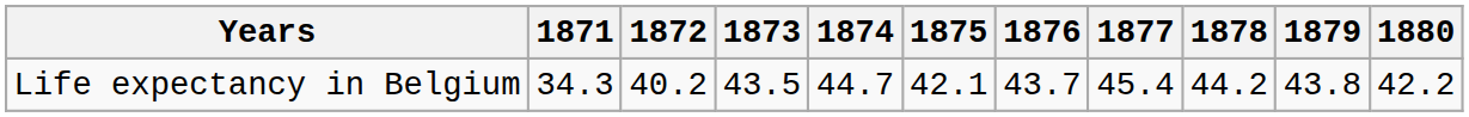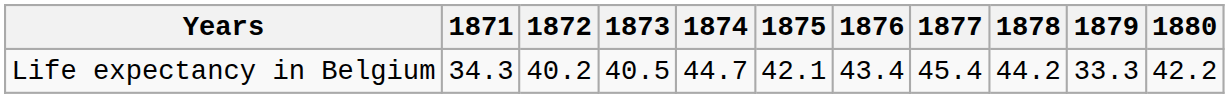Life expectancy in Belgium | 1873: 43.5 -> 40.5
Life expectancy in Belgium | 1876: 43.7 -> 43.4
Life expectancy in Belgium | 1879: 43.8 -> 33.3
